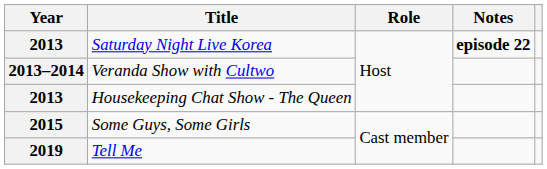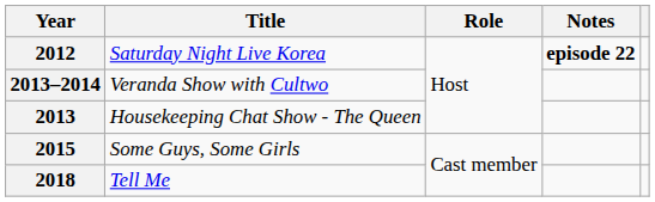Saturday Night Live Korea | Year: 2013 -> 2012
Tell Me | Year: 2019 -> 2018
